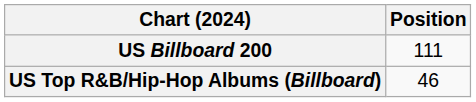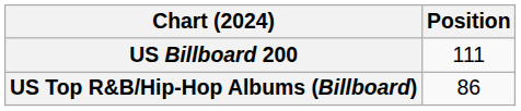US Top R&B/Hip-Hop Albums (Billboard) | Position: 46 -> 86
